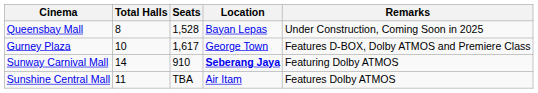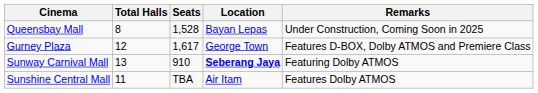Gurney Plaza | Total Halls: 10 -> 12
Sunway Carnival Mall | Total Halls: 14 -> 13
